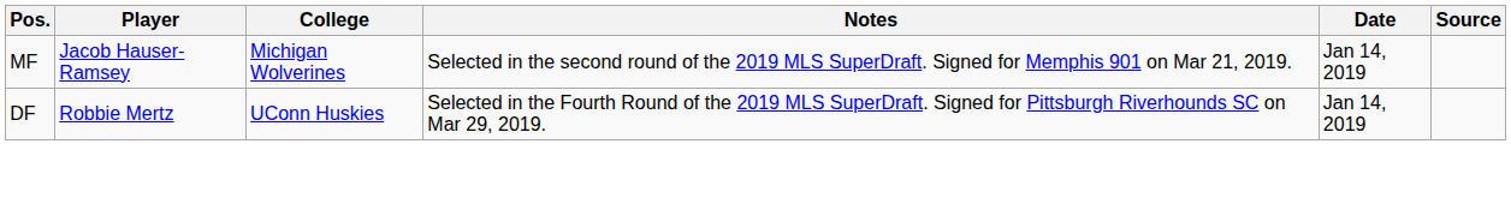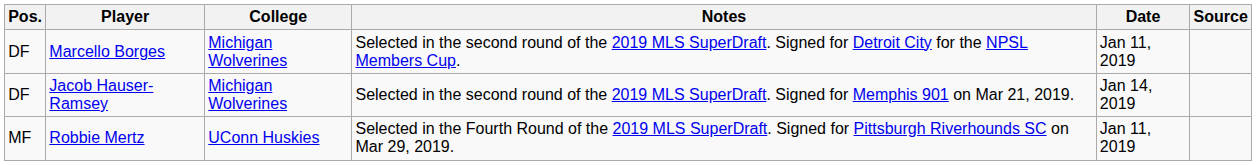+ row: DF | Marcello Borges | Michigan Wolverines | Selected in the second round of the 2019 MLS SuperDraft. Signed for Detroit City for the NPSL Members Cup. | Jan 11, 2019
Jacob Hauser-Ramsey | Pos.: MF -> DF
Robbie Mertz | Pos.: DF -> MF
Robbie Mertz | Date: Jan 14, 2019 -> Jan 11, 2019
